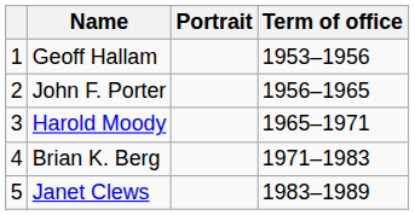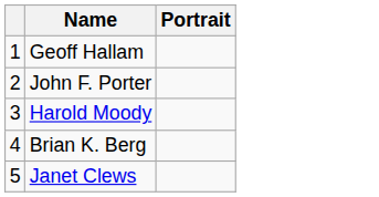- column: Term of office | 1953–1956 | 1956–1965 | 1965–1971 | 1971–1983 | 1983–1989
